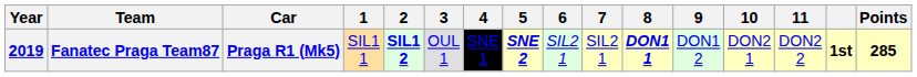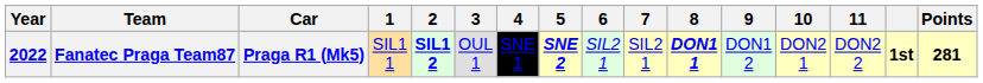Fanatec Praga Team87 | Year: 2019 -> 2022
Fanatec Praga Team87 | Points: 285 -> 281
